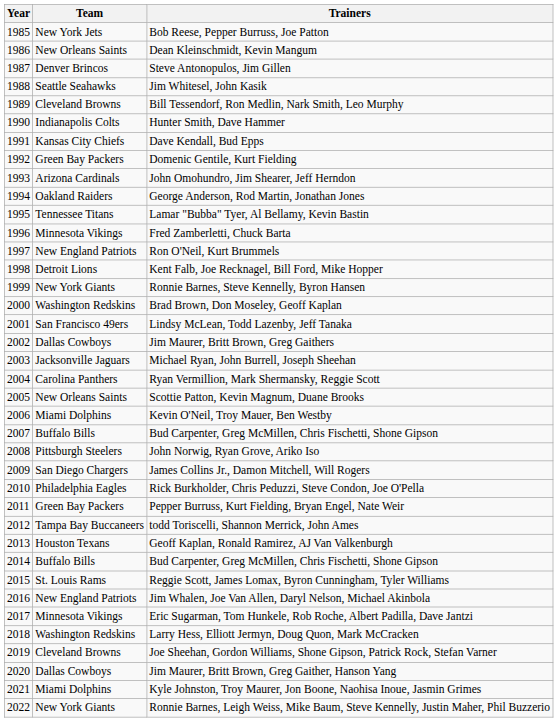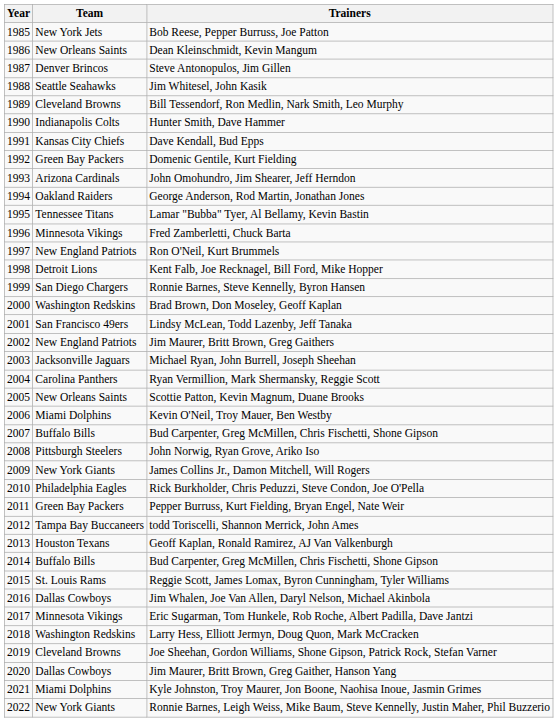Ronnie Barnes, Steve Kennelly, Byron Hansen | Team: New York Giants -> San Diego Chargers
Jim Maurer, Britt Brown, Greg Gaithers | Team: Dallas Cowboys -> New England Patriots
James Collins Jr., Damon Mitchell, Will Rogers | Team: San Diego Chargers -> New York Giants
Jim Whalen, Joe Van Allen, Daryl Nelson, Michael Akinbola | Team: New England Patriots -> Dallas Cowboys
